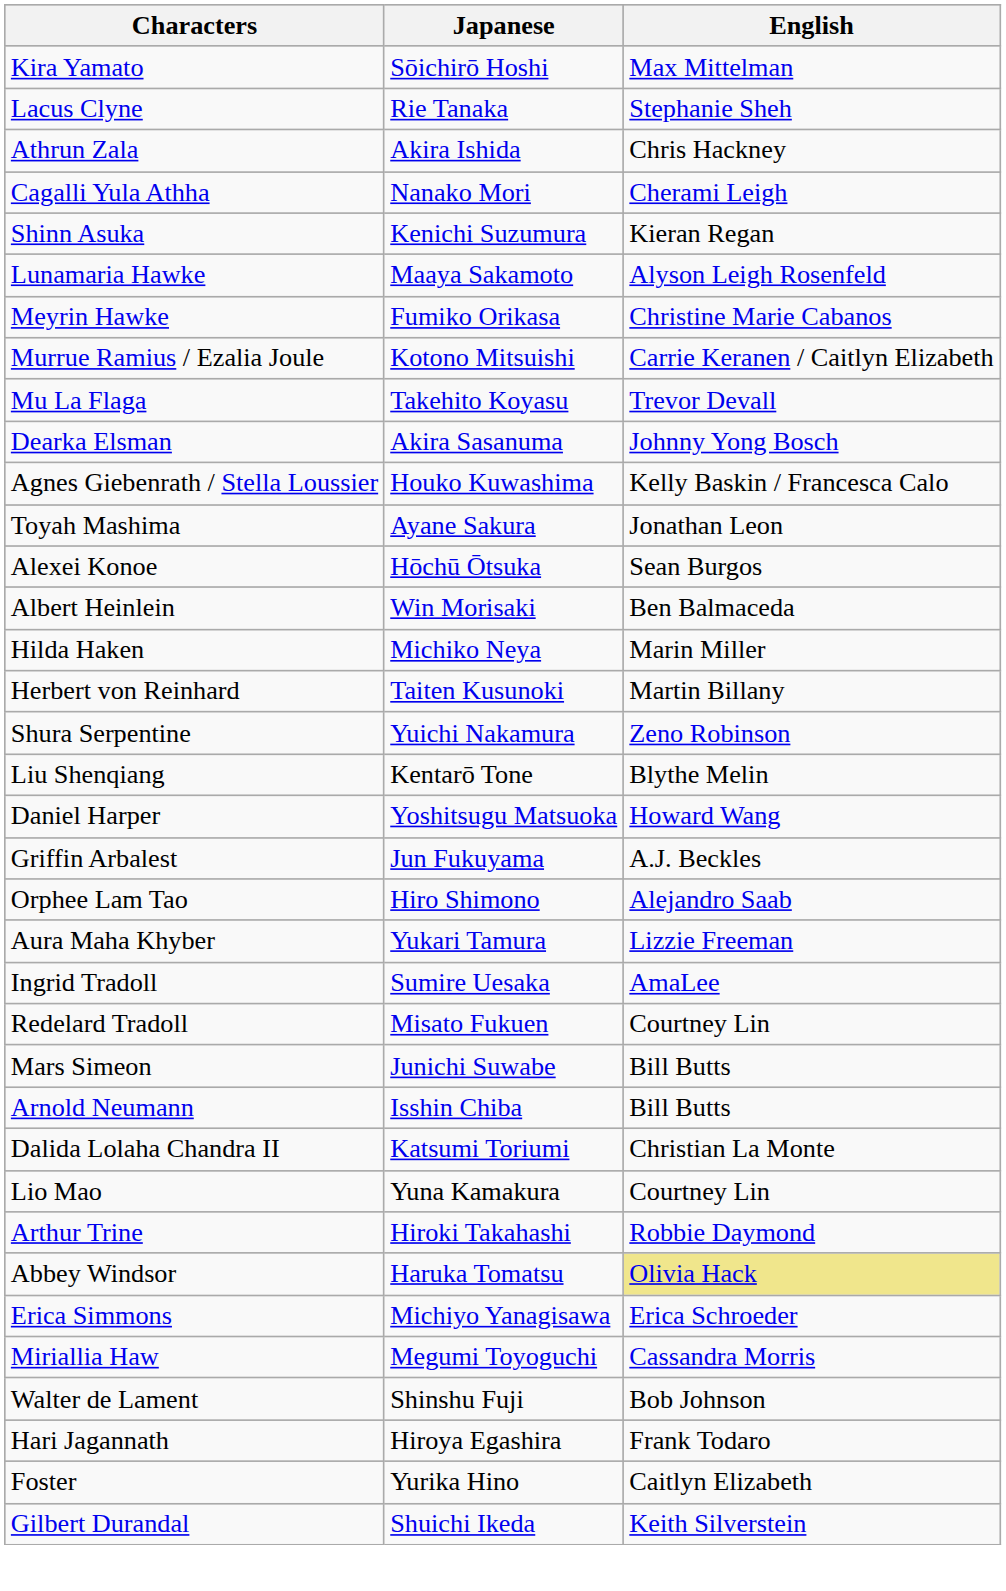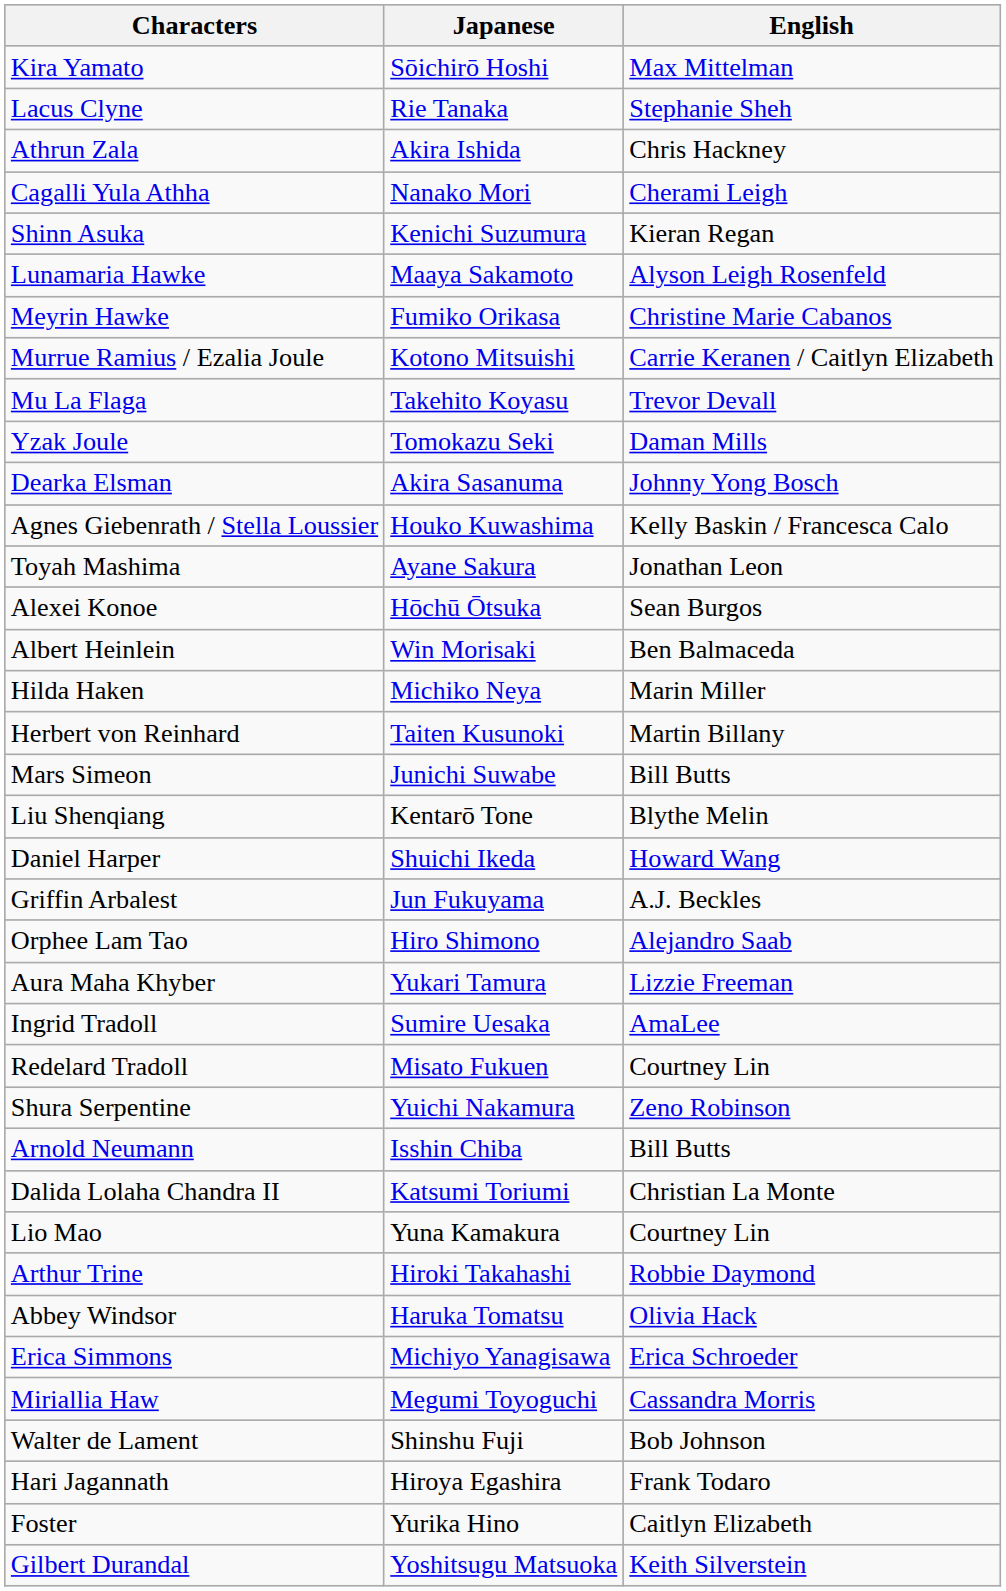+ row: Yzak Joule | Tomokazu Seki | Daman Mills
rows swapped: Mars Simeon <-> Shura Serpentine
Daniel Harper | Japanese: Yoshitsugu Matsuoka -> Shuichi Ikeda
Abbey Windsor | English: khaki background -> no background
Gilbert Durandal | Japanese: Shuichi Ikeda -> Yoshitsugu Matsuoka
